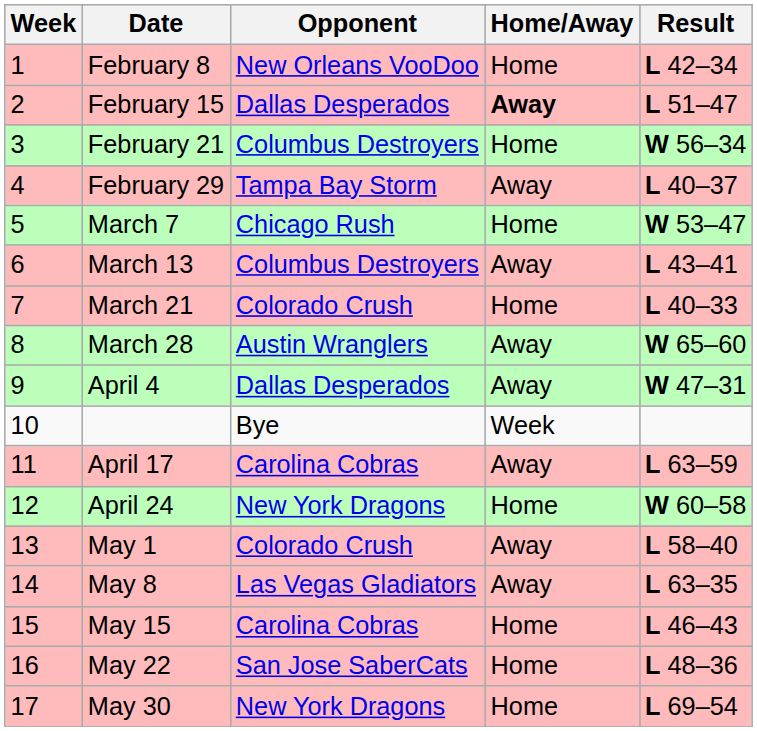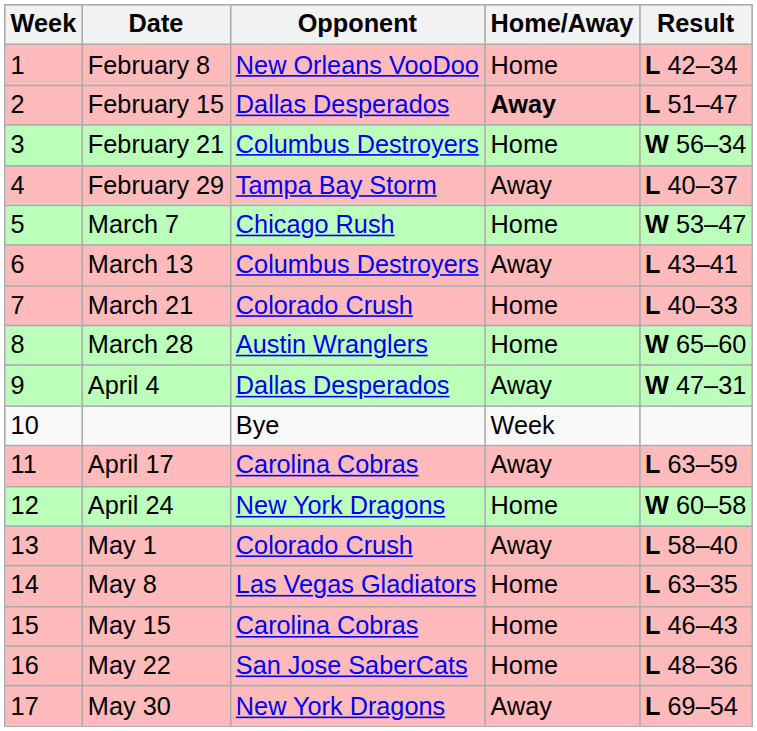March 28 | Home/Away: Away -> Home
May 8 | Home/Away: Away -> Home
May 30 | Home/Away: Home -> Away
